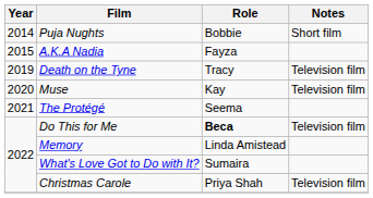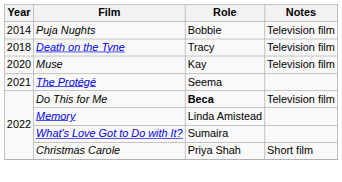Puja Nughts | Notes: Short film -> Television film
- row: 2015 | A.K.A Nadia | Fayza
Death on the Tyne | Year: 2019 -> 2018
Christmas Carole | Notes: Television film -> Short film
